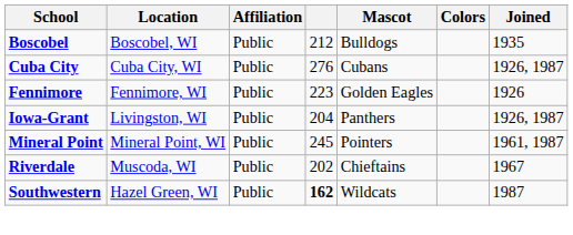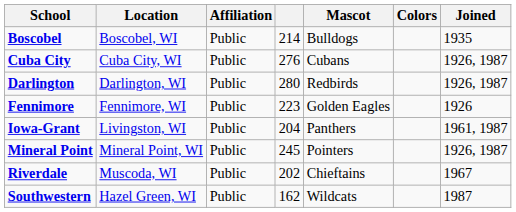Boscobel | column 4: 212 -> 214
+ row: Darlington | Darlington, WI | Public | 280 | Redbirds | 1926, 1987
Iowa-Grant | Joined: 1926, 1987 -> 1961, 1987
Mineral Point | Joined: 1961, 1987 -> 1926, 1987
Southwestern | column 4: bold -> normal
